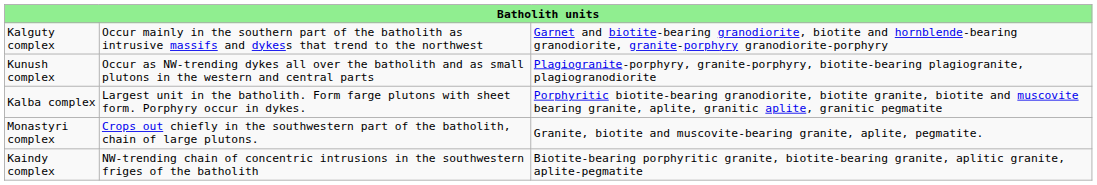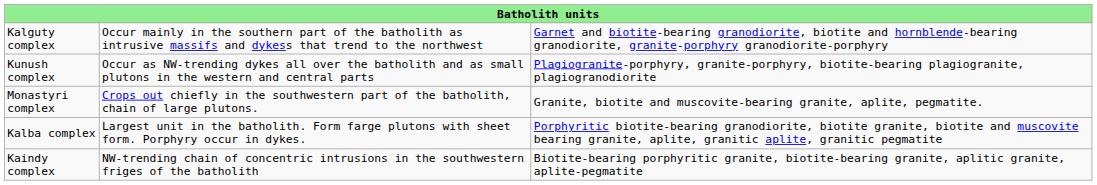rows swapped: Kalba complex <-> Monastyri complex
